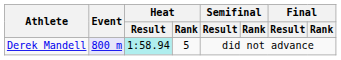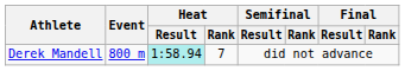Derek Mandell | Event: lavender background -> no background
Derek Mandell | Heat / Rank: 5 -> 7
